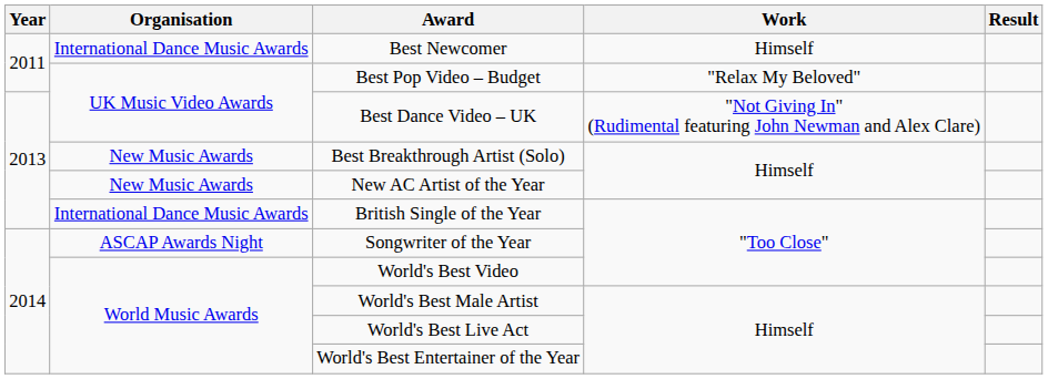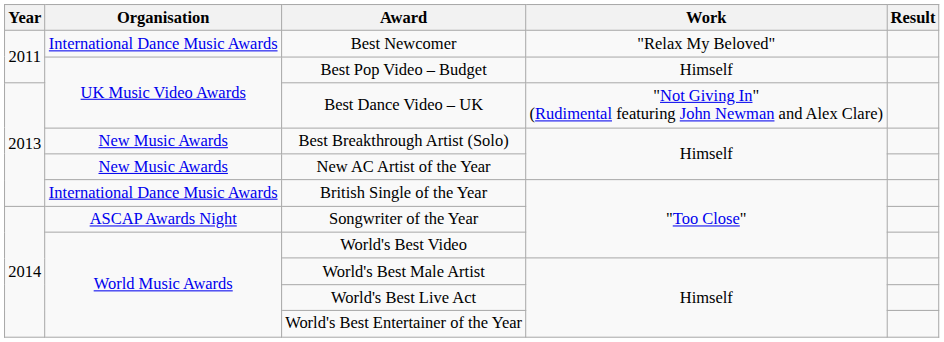Best Newcomer | Work: Himself -> "Relax My Beloved"
Best Pop Video – Budget | Work: "Relax My Beloved" -> Himself
